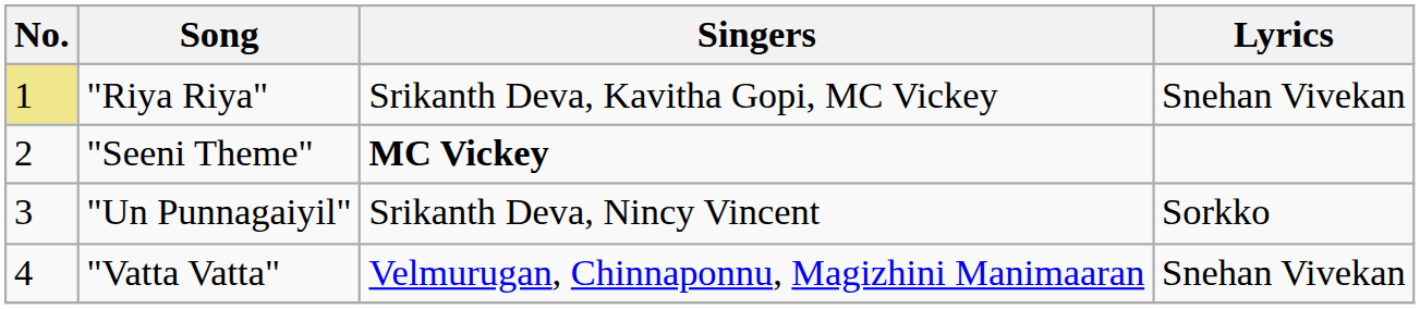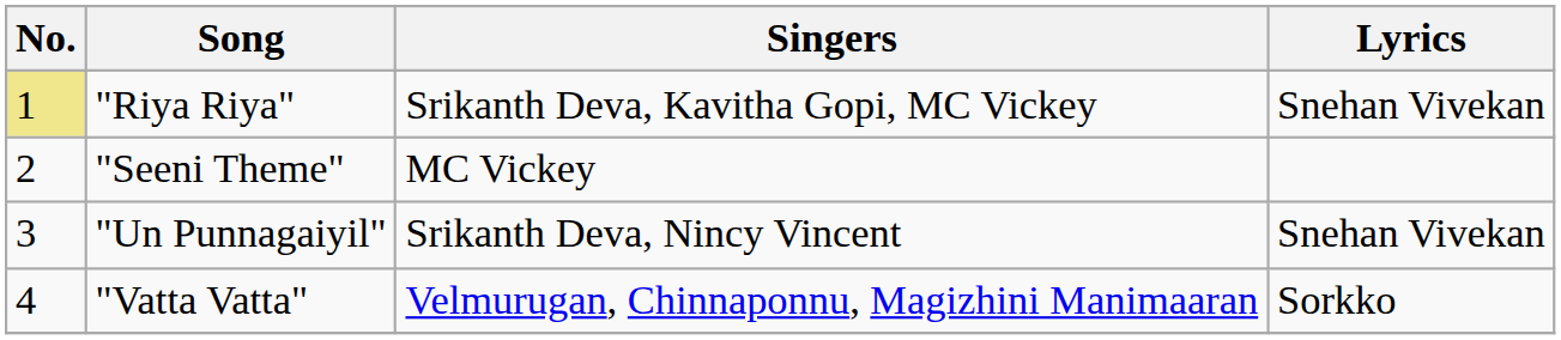"Seeni Theme" | Singers: bold -> normal
"Un Punnagaiyil" | Lyrics: Sorkko -> Snehan Vivekan
"Vatta Vatta" | Lyrics: Snehan Vivekan -> Sorkko
